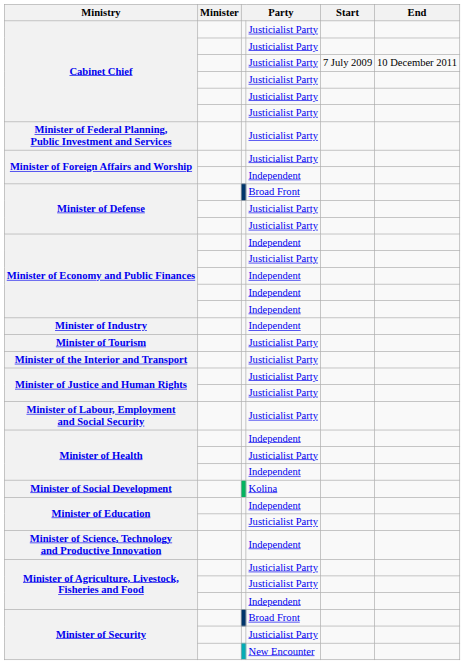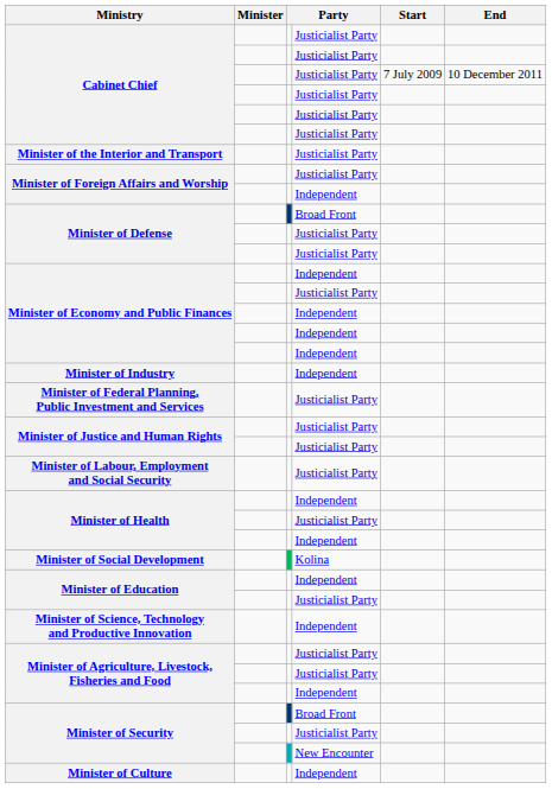rows swapped: Minister of the Interior and Transport <-> Minister of Federal Planning, Public Investment and Services
- row: Minister of Tourism | Justicialist Party
+ row: Minister of Culture | Independent
